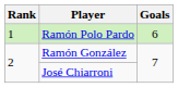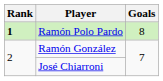Ramón Polo Pardo | Rank: normal -> bold
Ramón Polo Pardo | Goals: 6 -> 8
